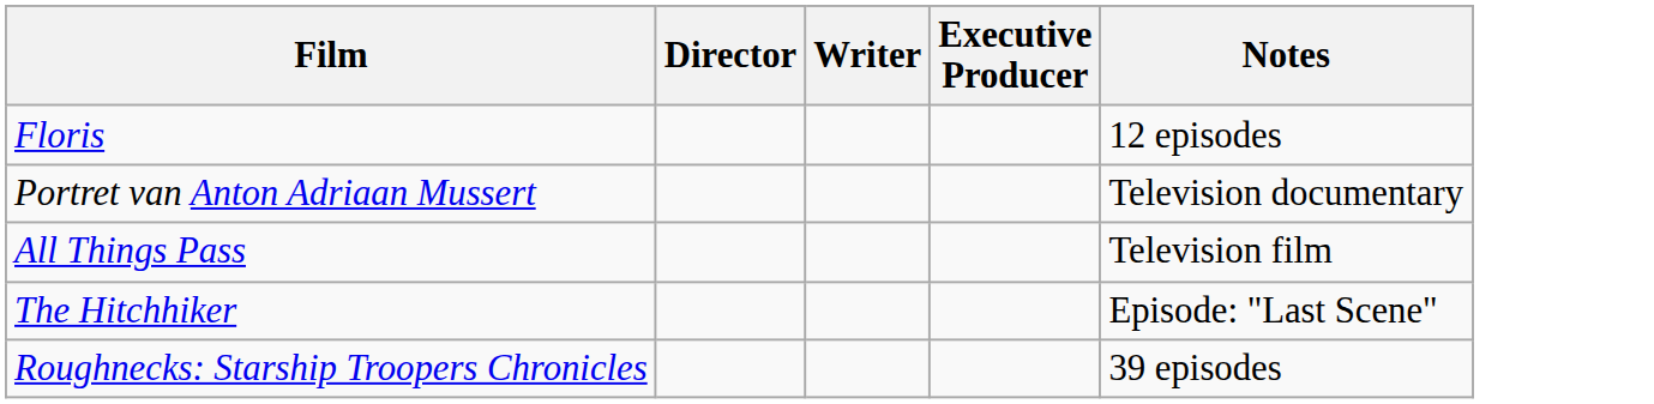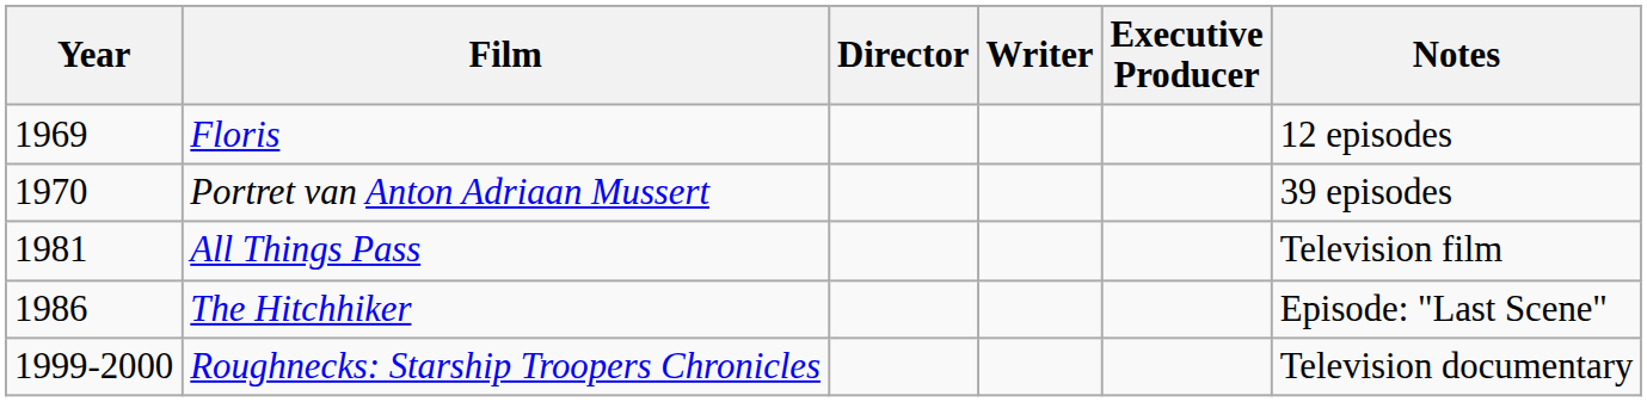+ column: Year | 1969 | 1970 | 1981 | 1986 | 1999-2000
Portret van Anton Adriaan Mussert | Notes: Television documentary -> 39 episodes
Roughnecks: Starship Troopers Chronicles | Notes: 39 episodes -> Television documentary
